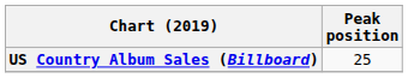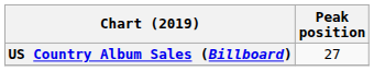US Country Album Sales (Billboard) | Peak position: 25 -> 27
